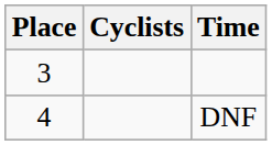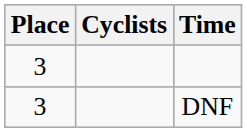DNF | Place: 4 -> 3
